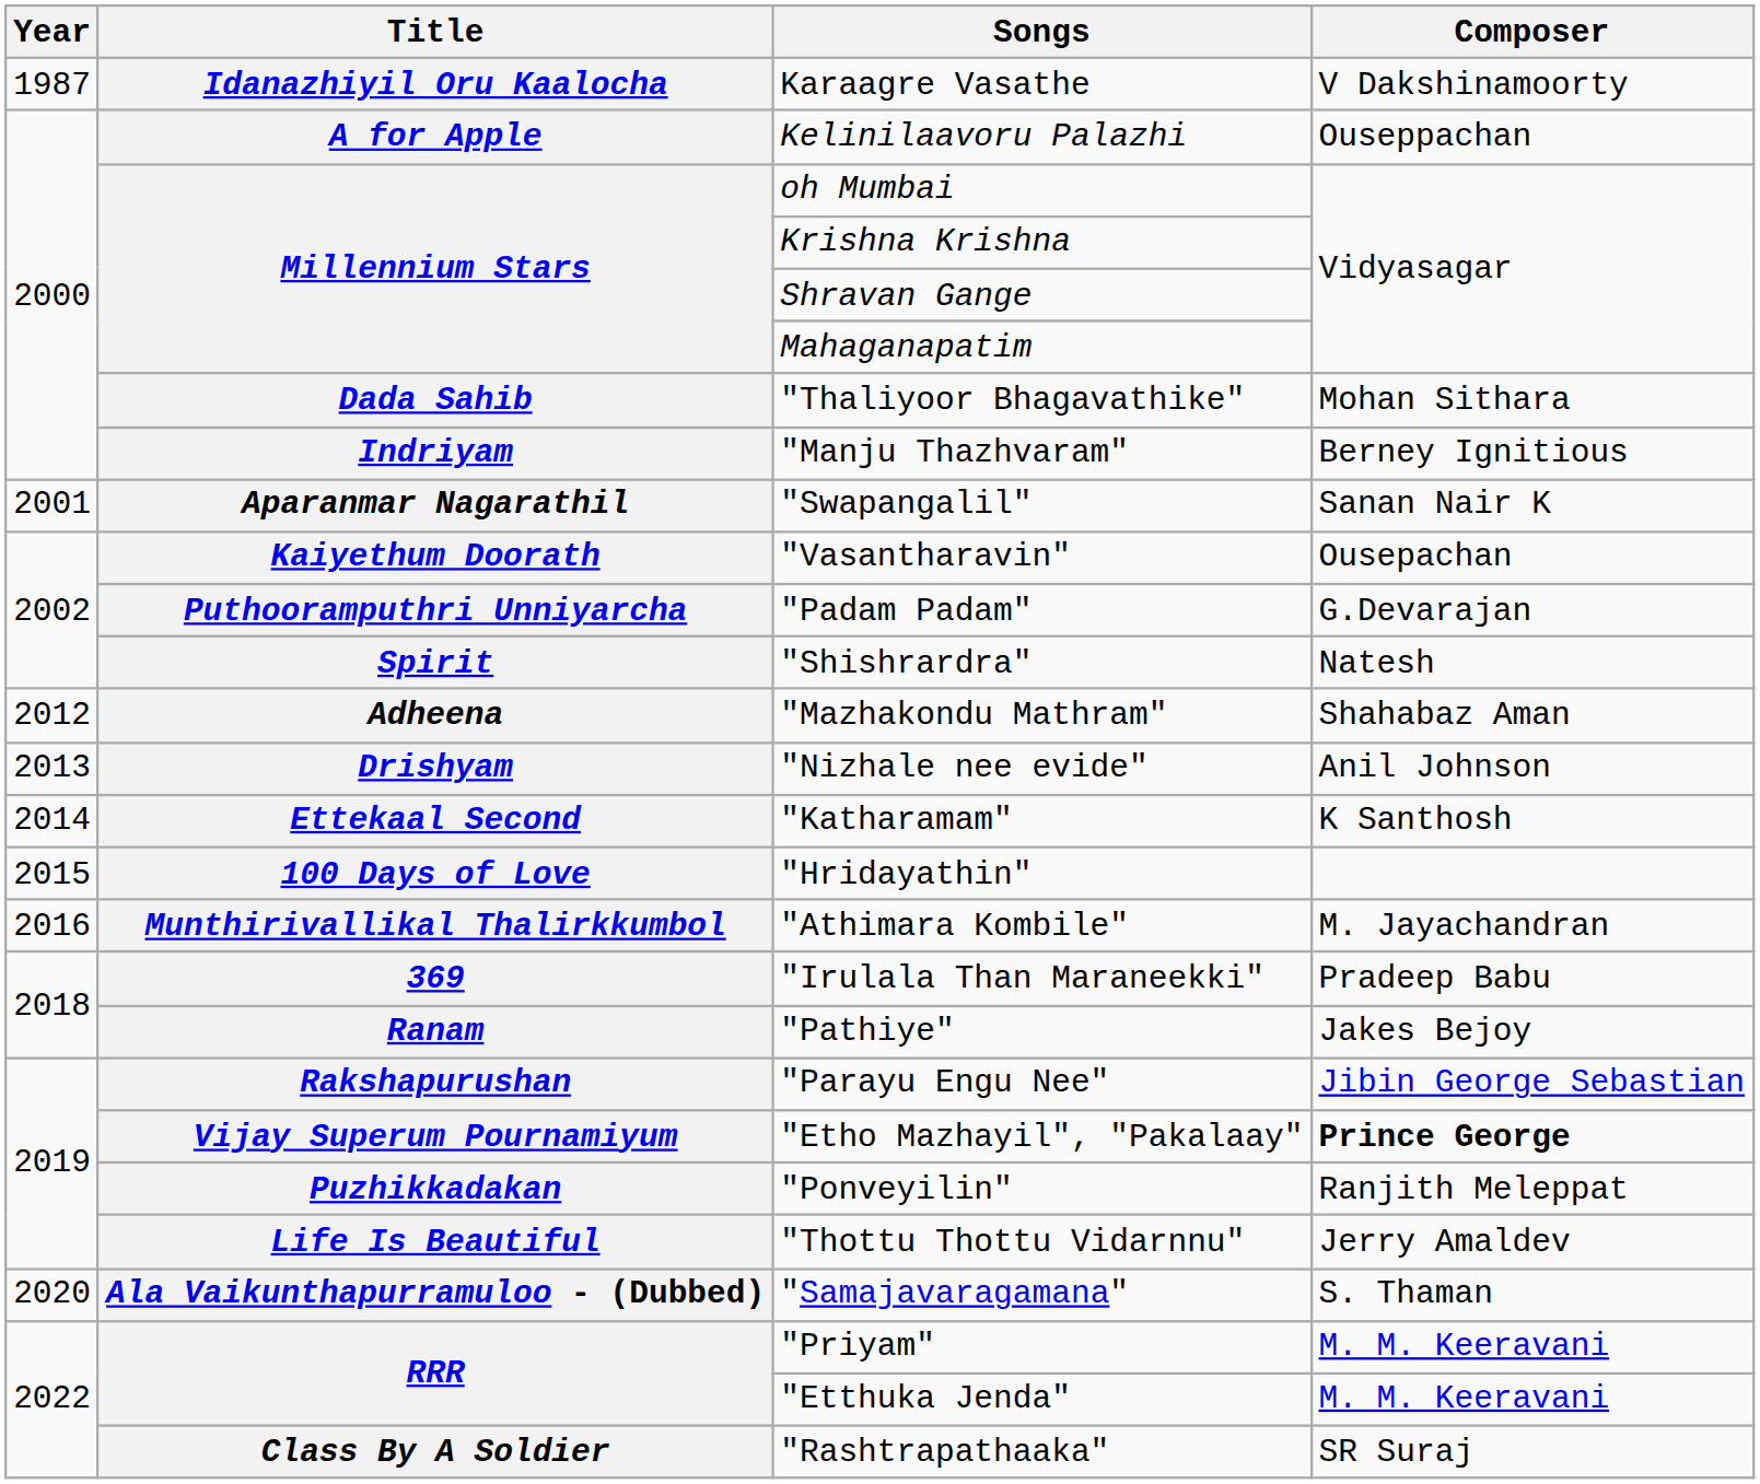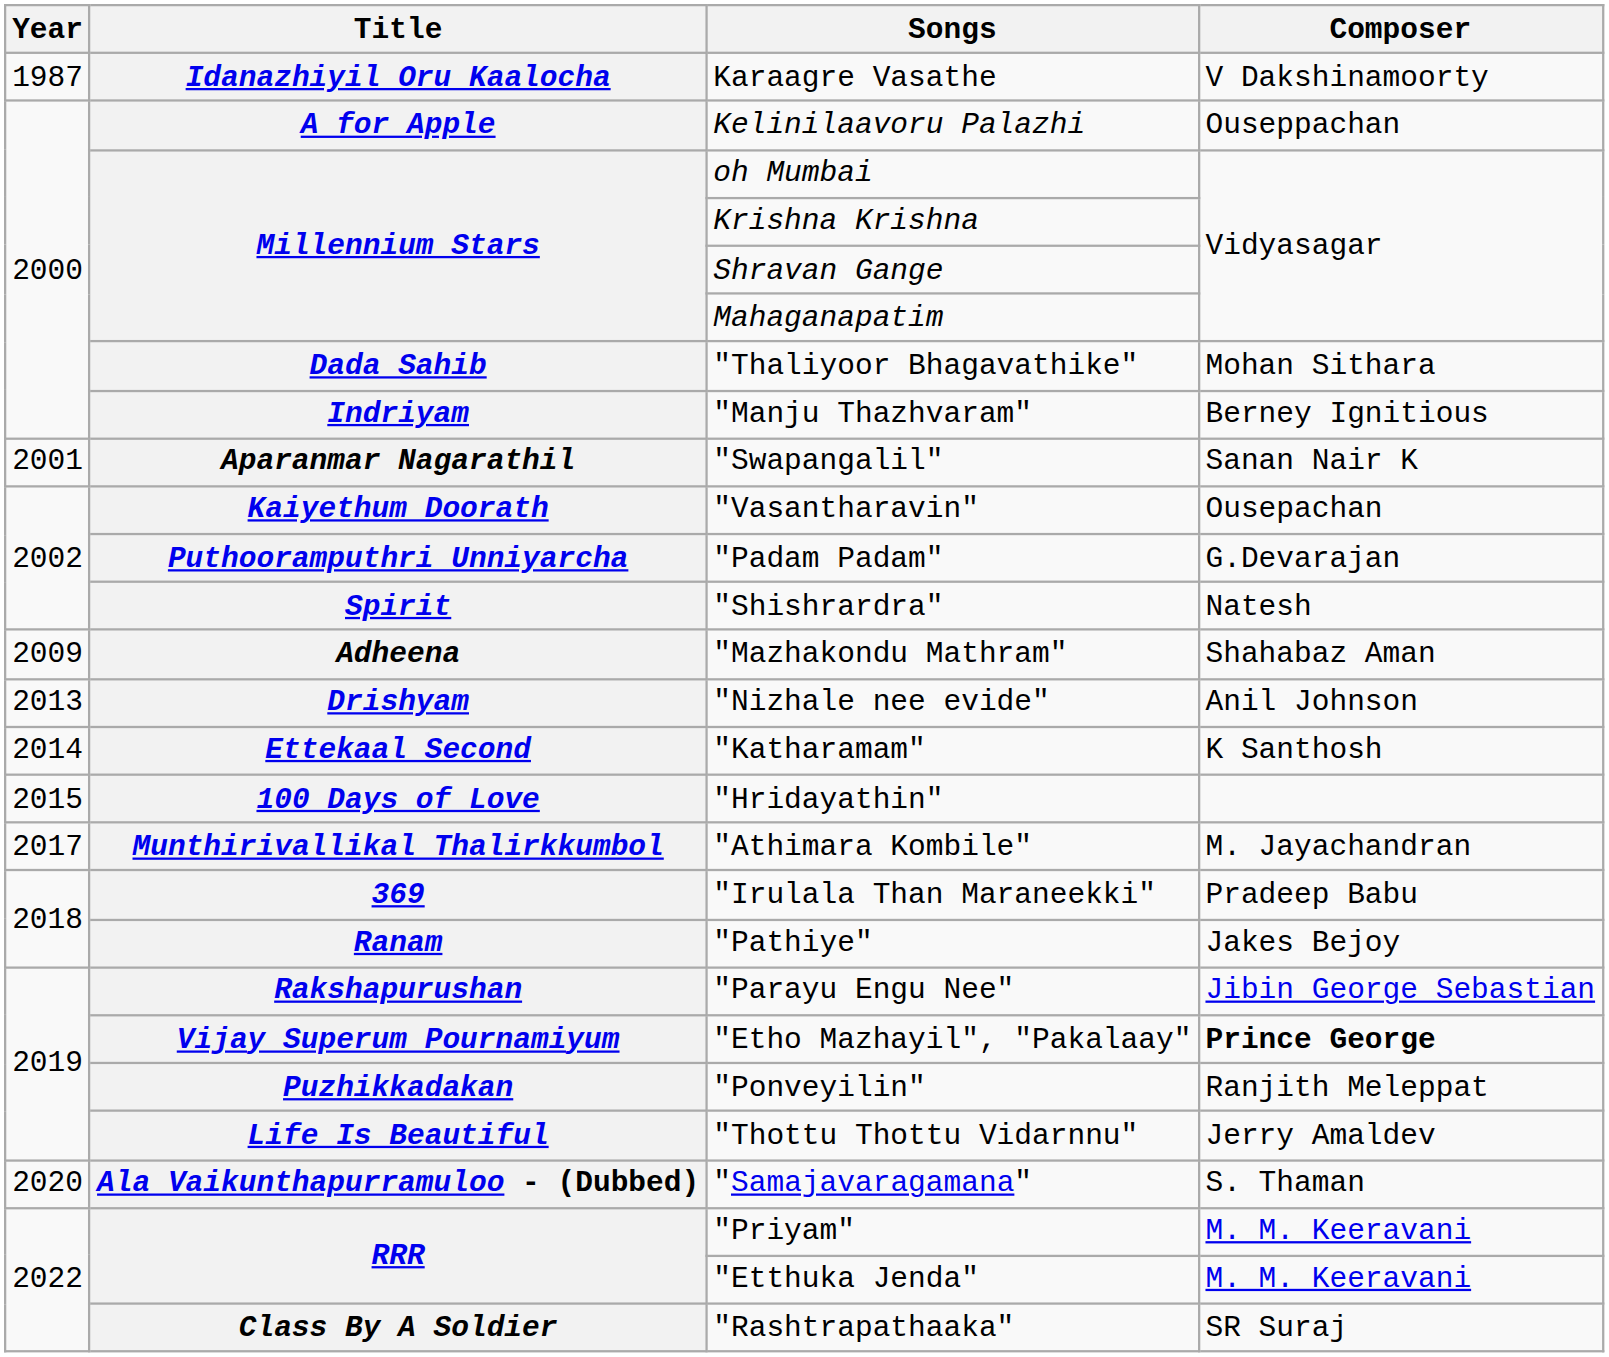"Mazhakondu Mathram" | Year: 2012 -> 2009
"Athimara Kombile" | Year: 2016 -> 2017
